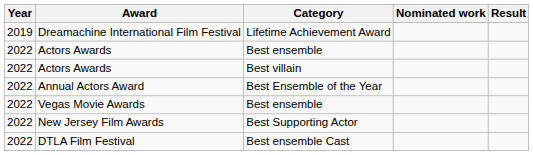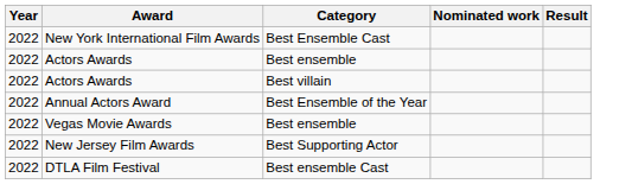- row: 2019 | Dreamachine International Film Festival | Lifetime Achievement Award
+ row: 2022 | New York International Film Awards | Best Ensemble Cast
